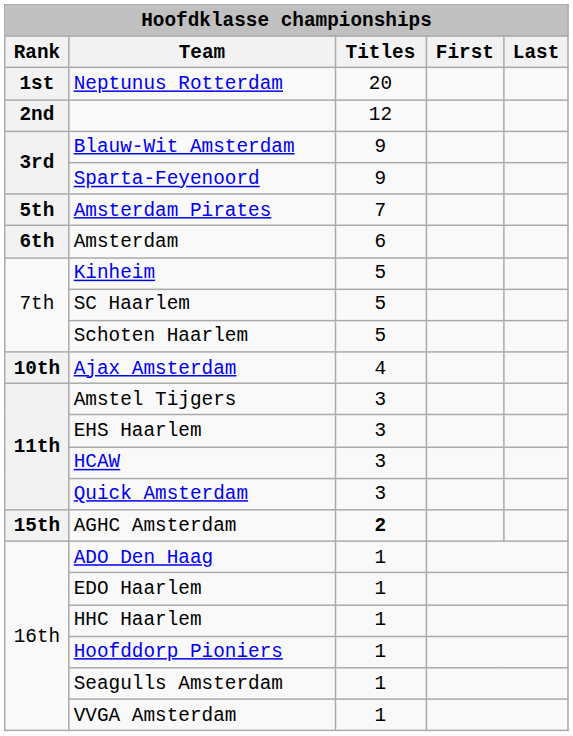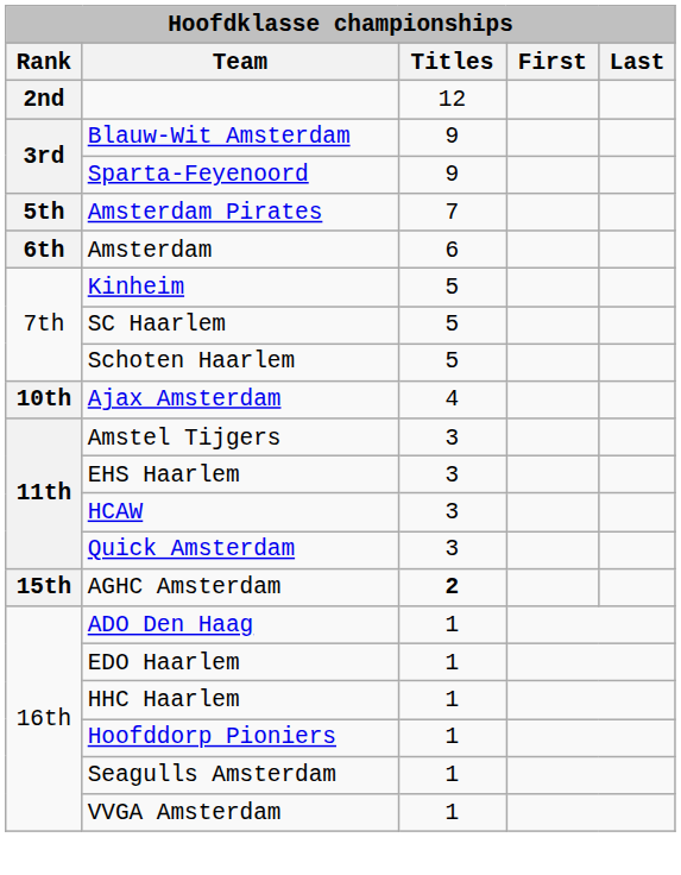- row: 1st | Neptunus Rotterdam | 20
